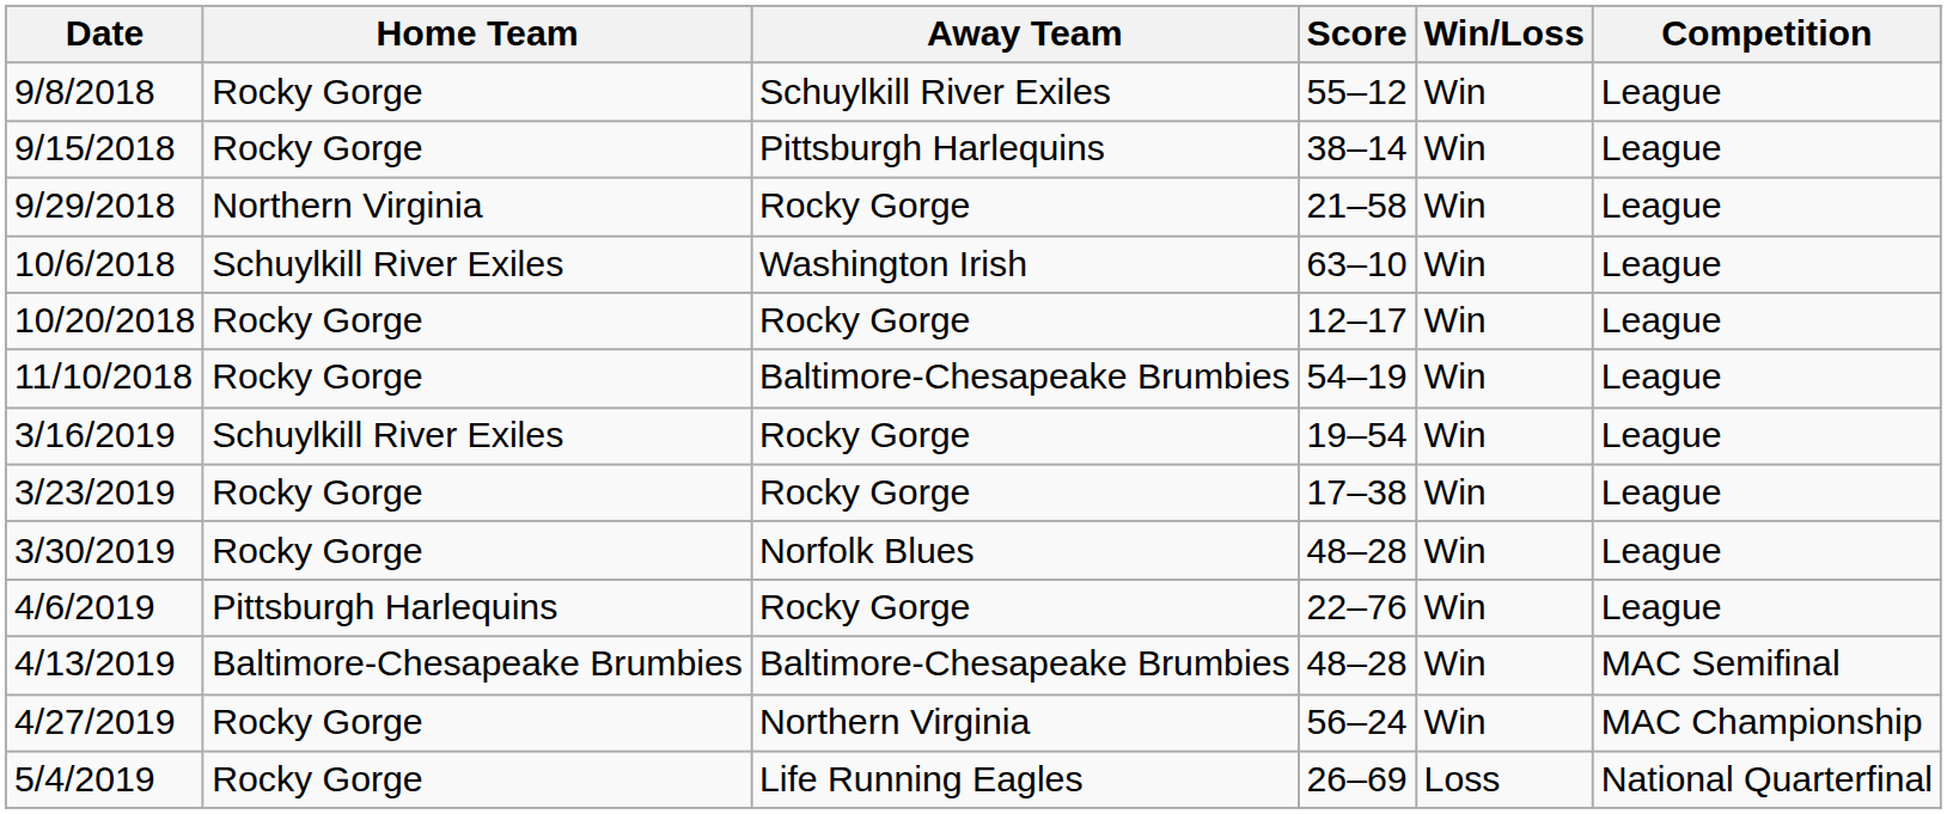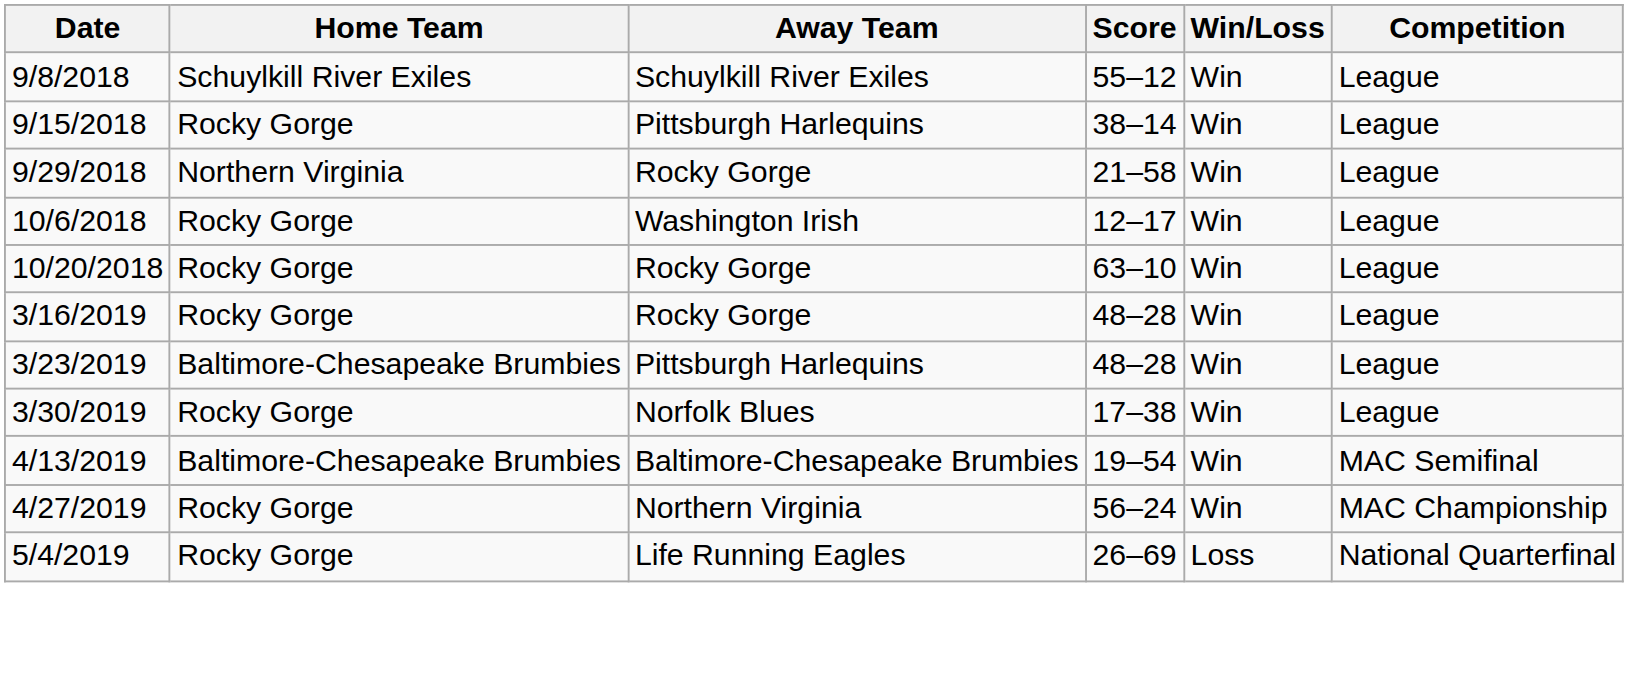9/8/2018 | Home Team: Rocky Gorge -> Schuylkill River Exiles
10/6/2018 | Home Team: Schuylkill River Exiles -> Rocky Gorge
10/6/2018 | Score: 63–10 -> 12–17
10/20/2018 | Score: 12–17 -> 63–10
- row: 11/10/2018 | Rocky Gorge | Baltimore-Chesapeake Brumbies | 54–19 | Win | League
3/16/2019 | Home Team: Schuylkill River Exiles -> Rocky Gorge
3/16/2019 | Score: 19–54 -> 48–28
3/23/2019 | Home Team: Rocky Gorge -> Baltimore-Chesapeake Brumbies
3/23/2019 | Away Team: Rocky Gorge -> Pittsburgh Harlequins
3/23/2019 | Score: 17–38 -> 48–28
3/30/2019 | Score: 48–28 -> 17–38
- row: 4/6/2019 | Pittsburgh Harlequins | Rocky Gorge | 22–76 | Win | League
4/13/2019 | Score: 48–28 -> 19–54
